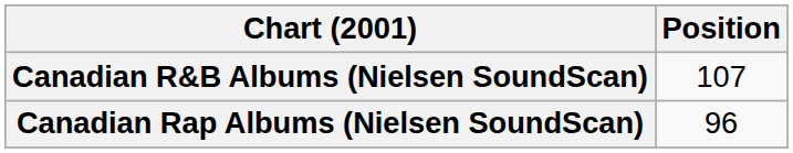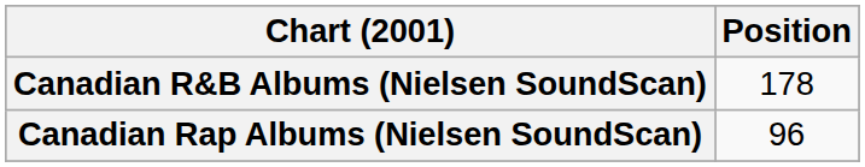Canadian R&B Albums (Nielsen SoundScan) | Position: 107 -> 178
